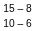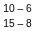rows swapped: 10 – 6 <-> 15 – 8
